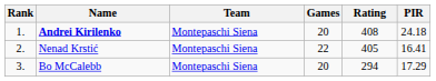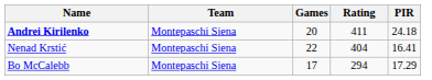- column: Rank | 1. | 2. | 3.
Andrei Kirilenko | Rating: 408 -> 411
Nenad Krstić | Rating: 405 -> 404
Bo McCalebb | Games: 20 -> 17
